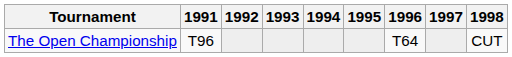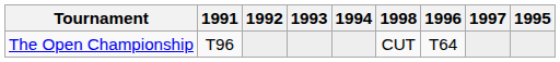columns swapped: 1995 <-> 1998
